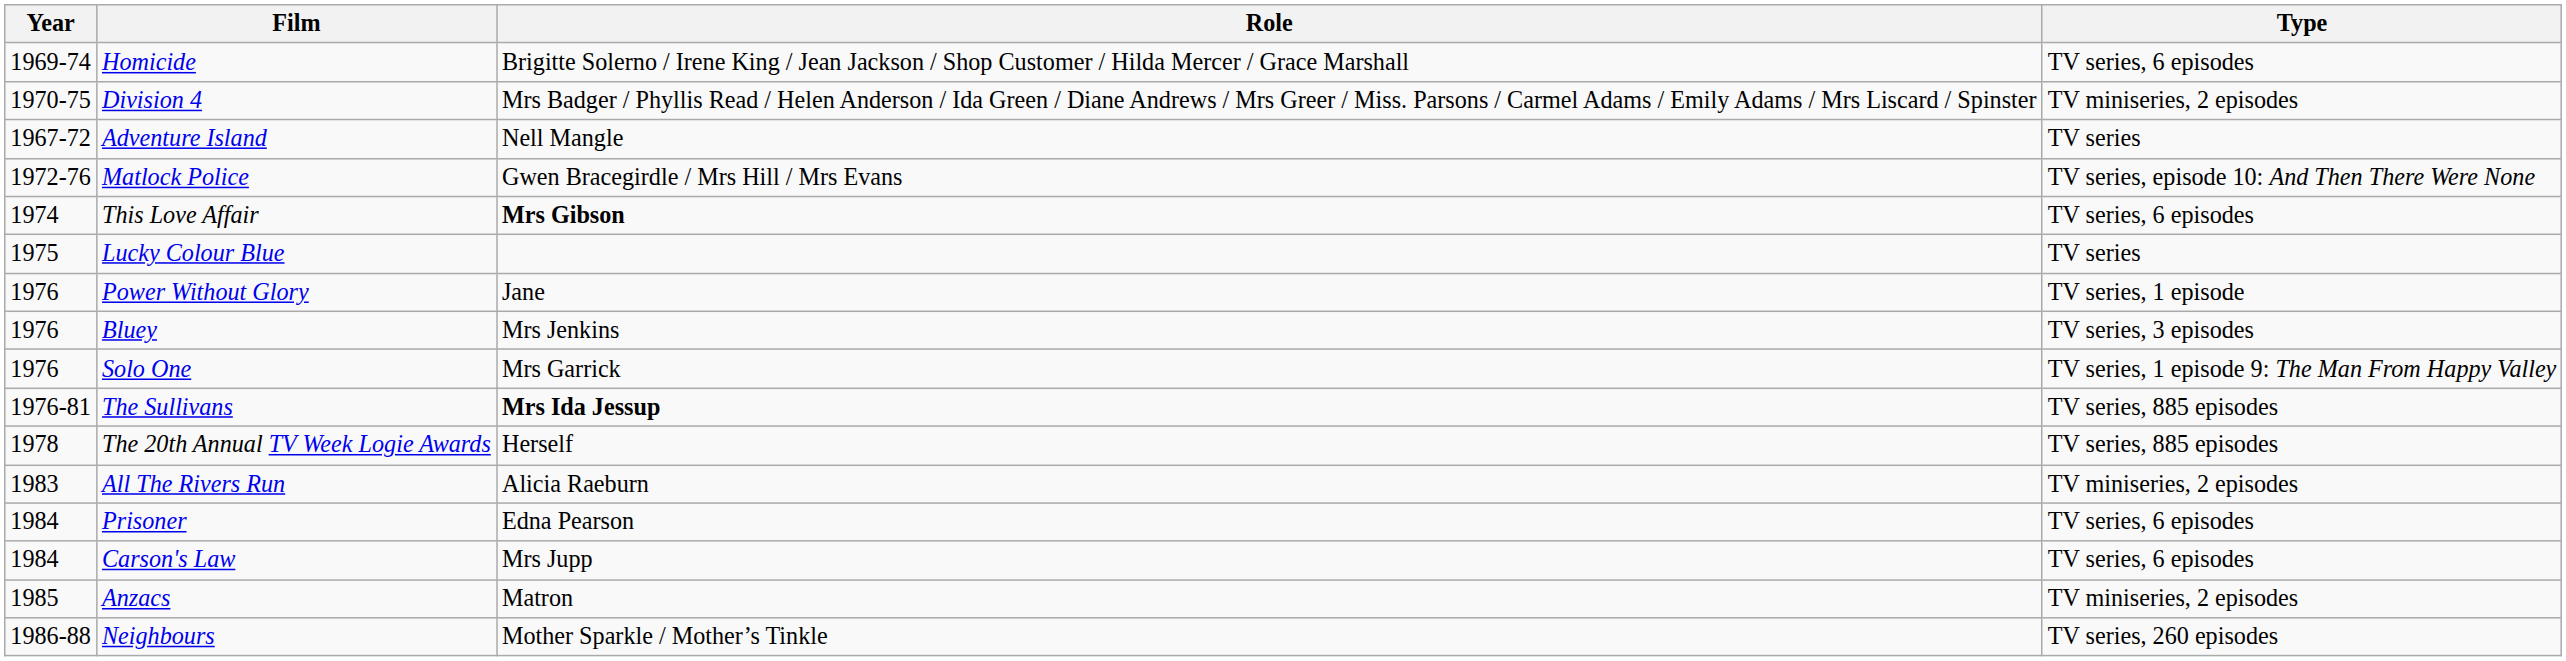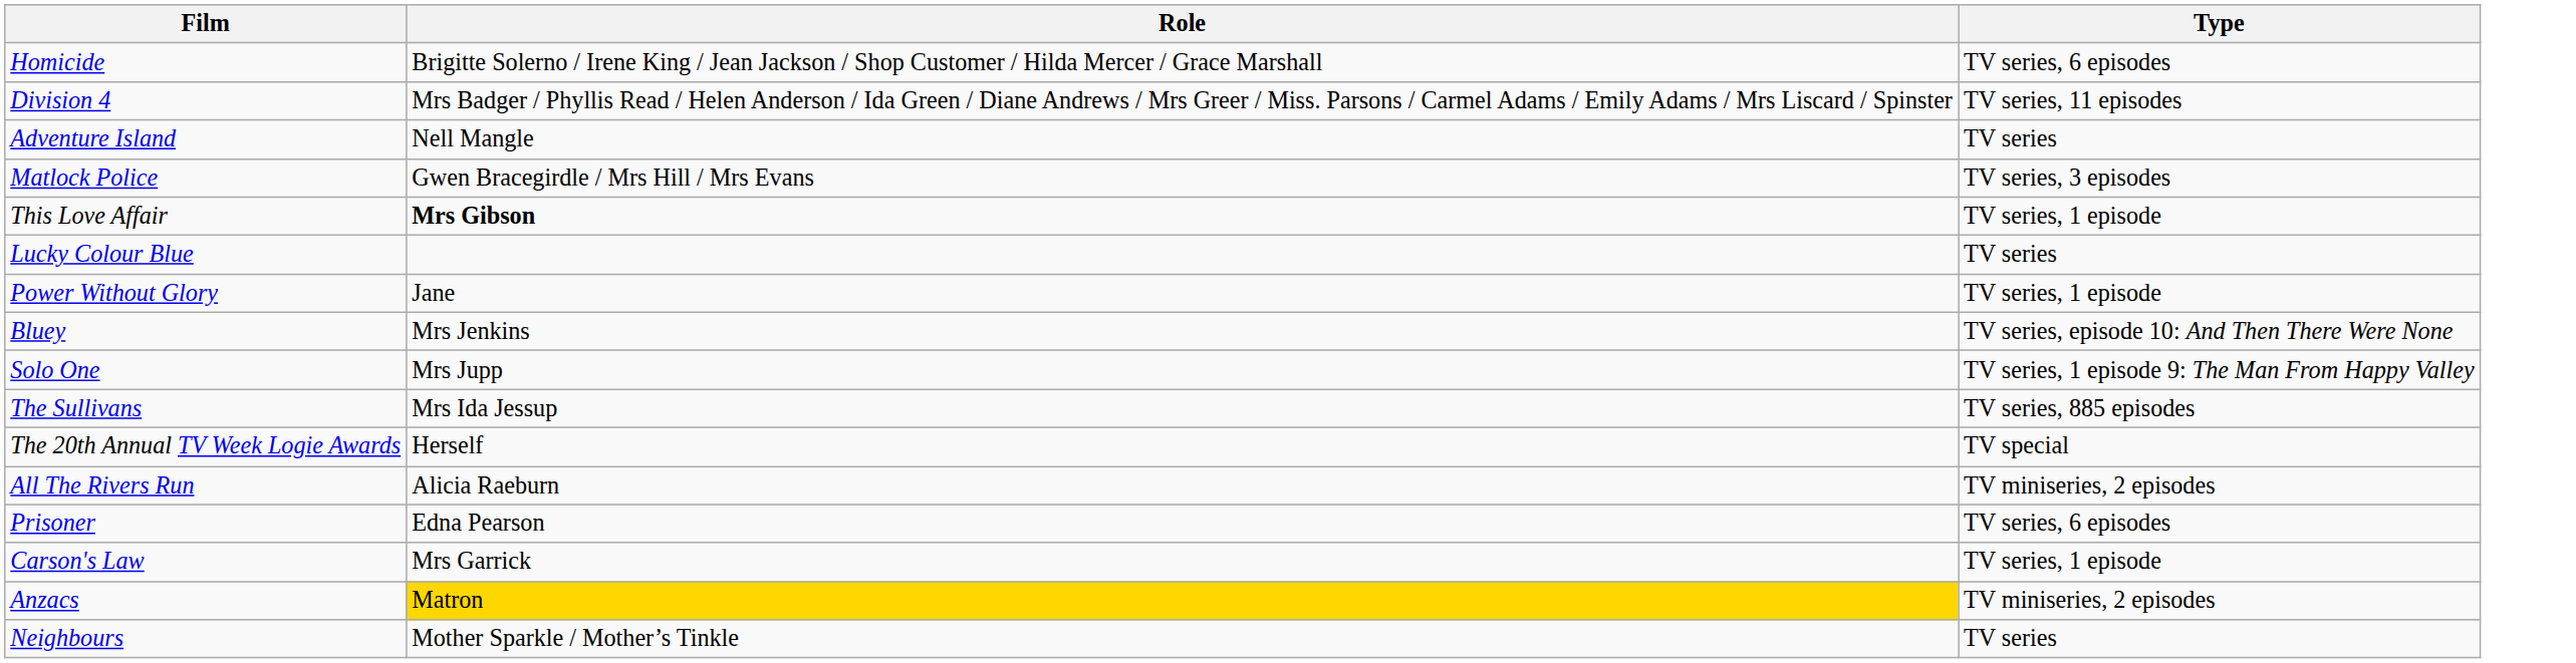- column: Year | 1969-74 | 1970-75 | 1967-72 | 1972-76 | 1974 | 1975 | 1976 | 1976 | 1976 | 1976-81 | 1978 | 1983 | 1984 | 1984 | 1985 | 1986-88
Division 4 | Type: TV miniseries, 2 episodes -> TV series, 11 episodes
Matlock Police | Type: TV series, episode 10: And Then There Were None -> TV series, 3 episodes
This Love Affair | Type: TV series, 6 episodes -> TV series, 1 episode
Bluey | Type: TV series, 3 episodes -> TV series, episode 10: And Then There Were None
Solo One | Role: Mrs Garrick -> Mrs Jupp
The Sullivans | Role: bold -> normal
The 20th Annual TV Week Logie Awards | Type: TV series, 885 episodes -> TV special
Carson's Law | Role: Mrs Jupp -> Mrs Garrick
Carson's Law | Type: TV series, 6 episodes -> TV series, 1 episode
Anzacs | Role: no background -> gold background
Neighbours | Type: TV series, 260 episodes -> TV series
